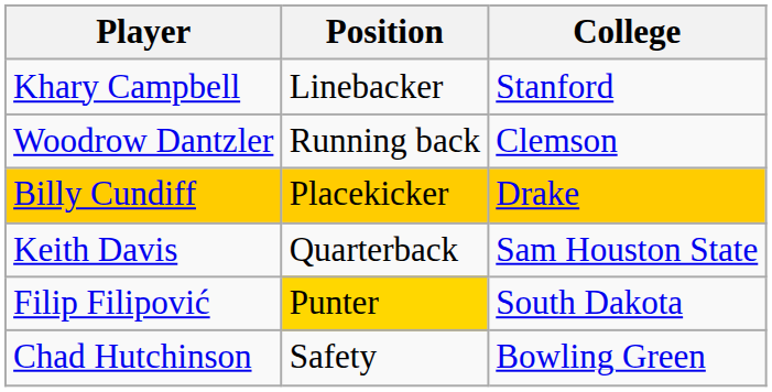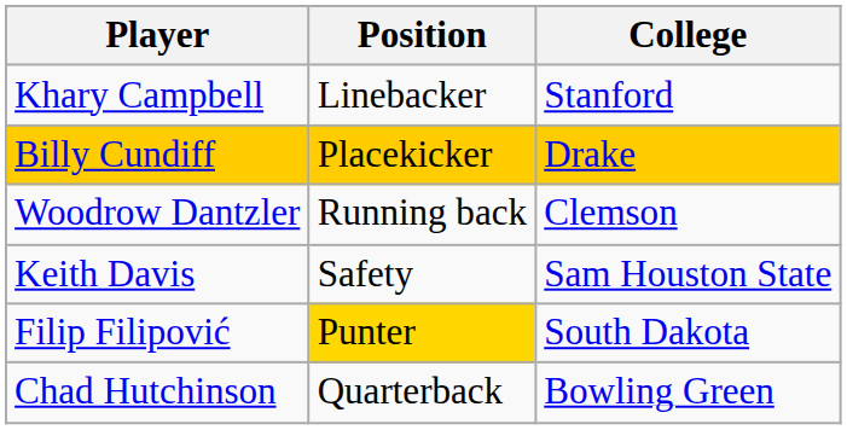rows swapped: Billy Cundiff <-> Woodrow Dantzler
Keith Davis | Position: Quarterback -> Safety
Chad Hutchinson | Position: Safety -> Quarterback
